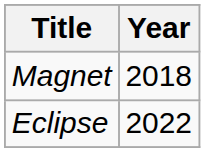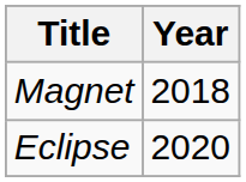Eclipse | Year: 2022 -> 2020
